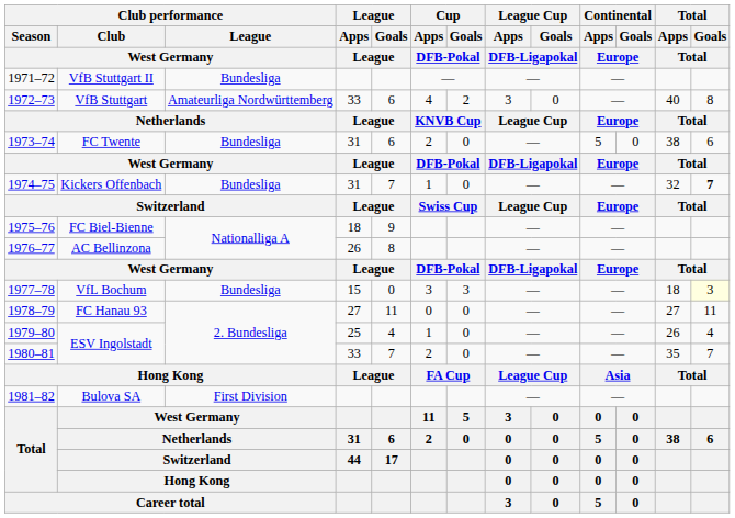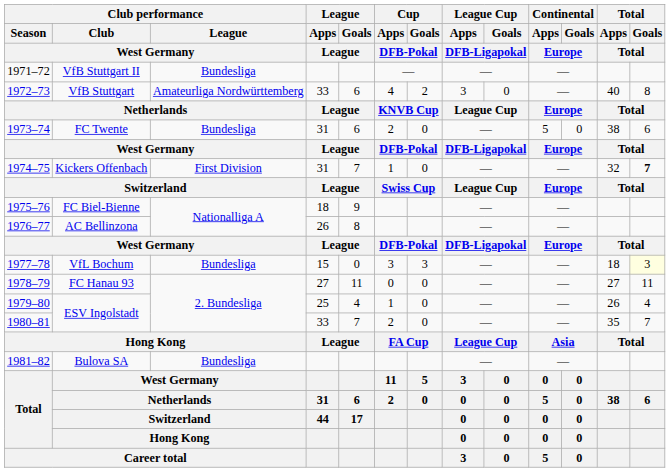Kickers Offenbach | Club performance / League / West Germany: Bundesliga -> First Division
Bulova SA | Club performance / League / West Germany: First Division -> Bundesliga
